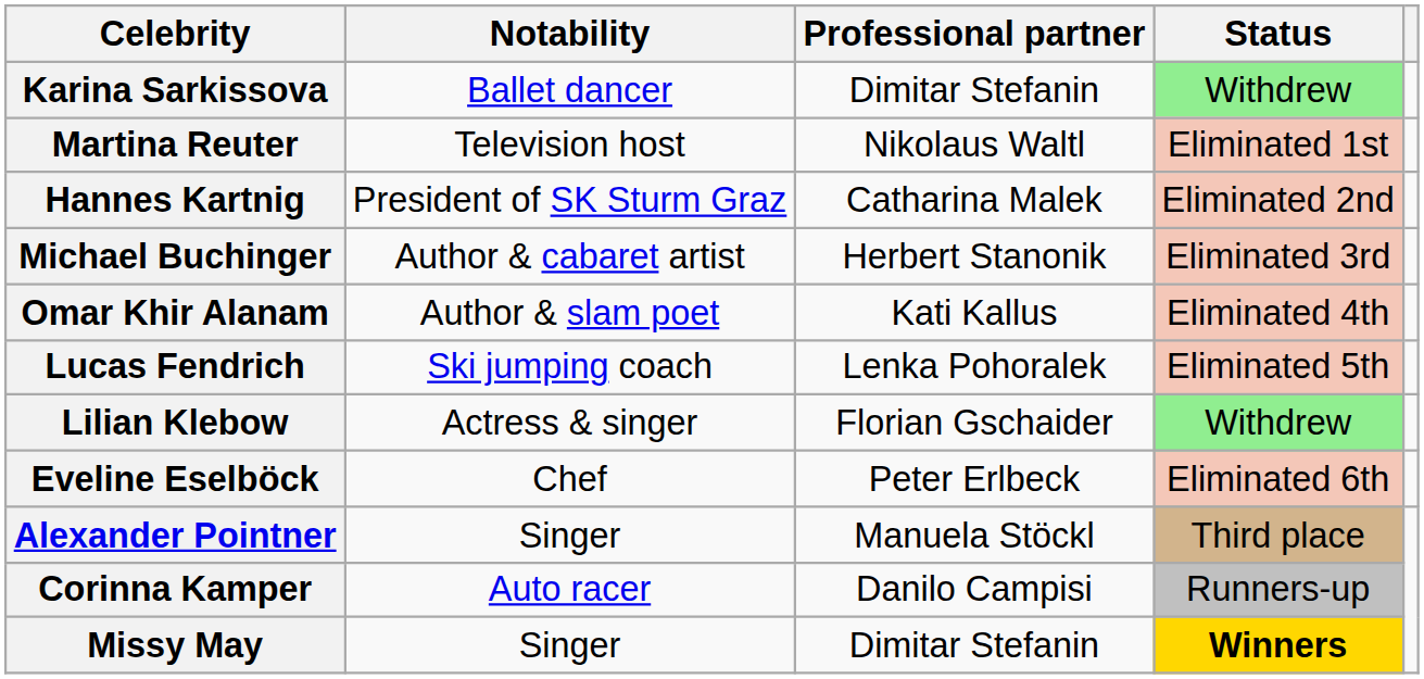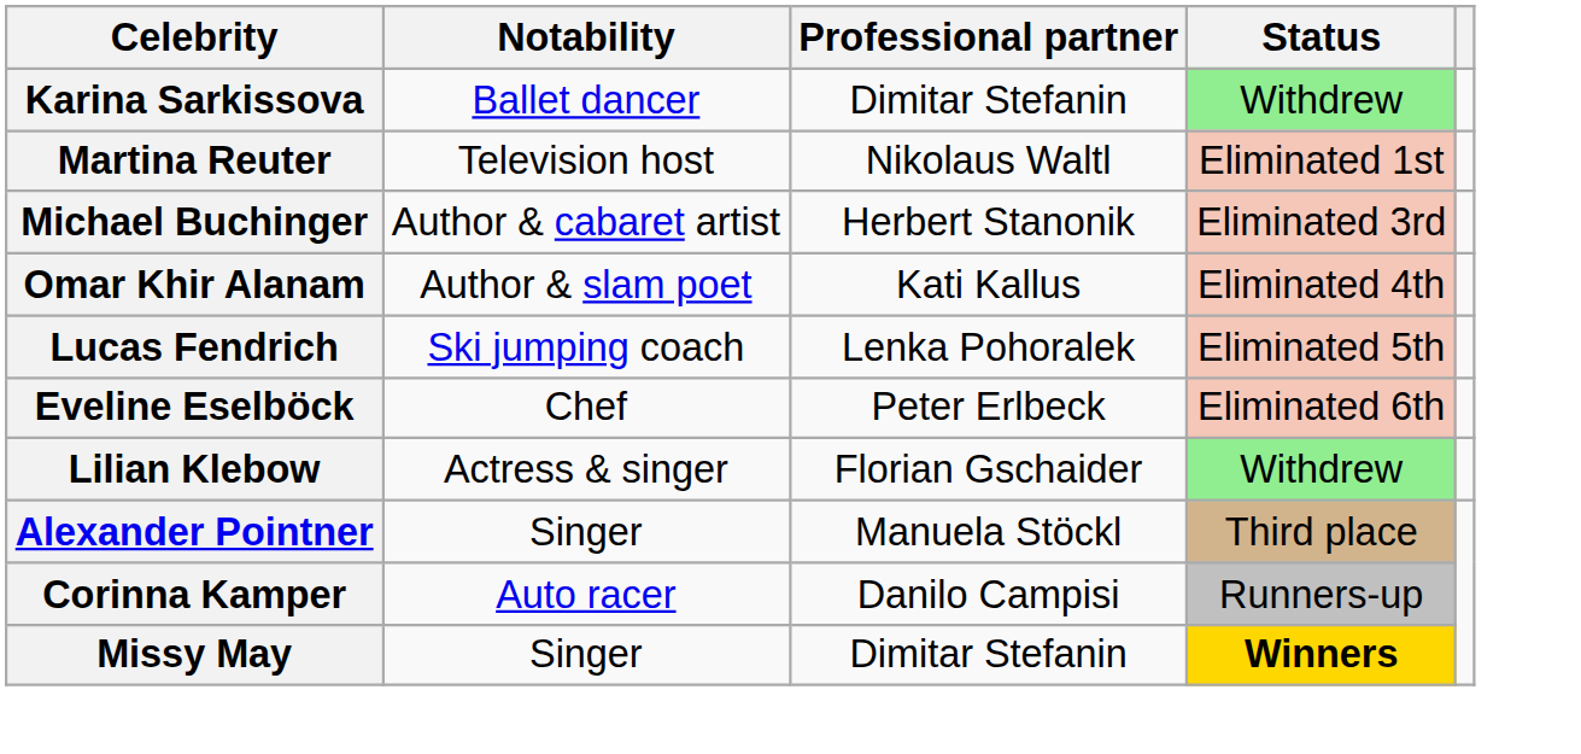- row: Hannes Kartnig | President of SK Sturm Graz | Catharina Malek | Eliminated 2nd
rows swapped: Eveline Eselböck <-> Lilian Klebow
